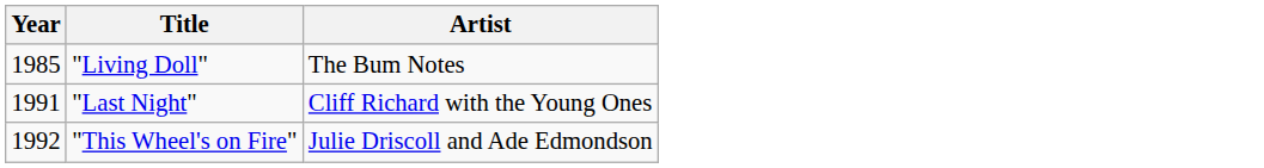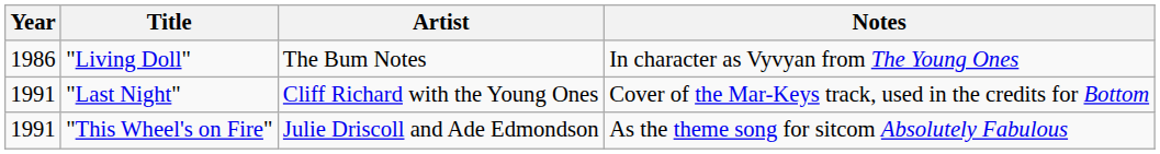+ column: Notes | In character as Vyvyan from The Young Ones | Cover of the Mar-Keys track, used in the credits for Bottom | As the theme song for sitcom Absolutely Fabulous
"Living Doll" | Year: 1985 -> 1986
"This Wheel's on Fire" | Year: 1992 -> 1991
